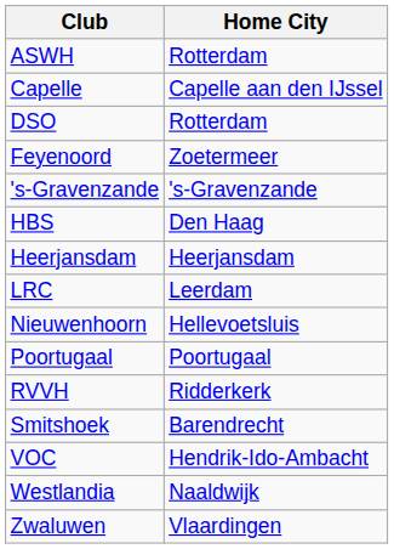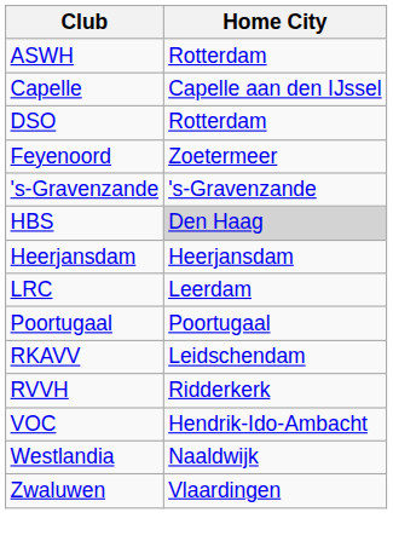HBS | Home City: no background -> lightgrey background
- row: Nieuwenhoorn | Hellevoetsluis
+ row: RKAVV | Leidschendam
- row: Smitshoek | Barendrecht
